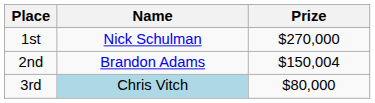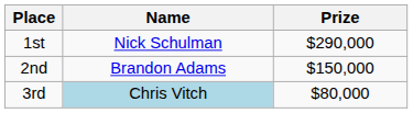1st | Prize: $270,000 -> $290,000
2nd | Prize: $150,004 -> $150,000
